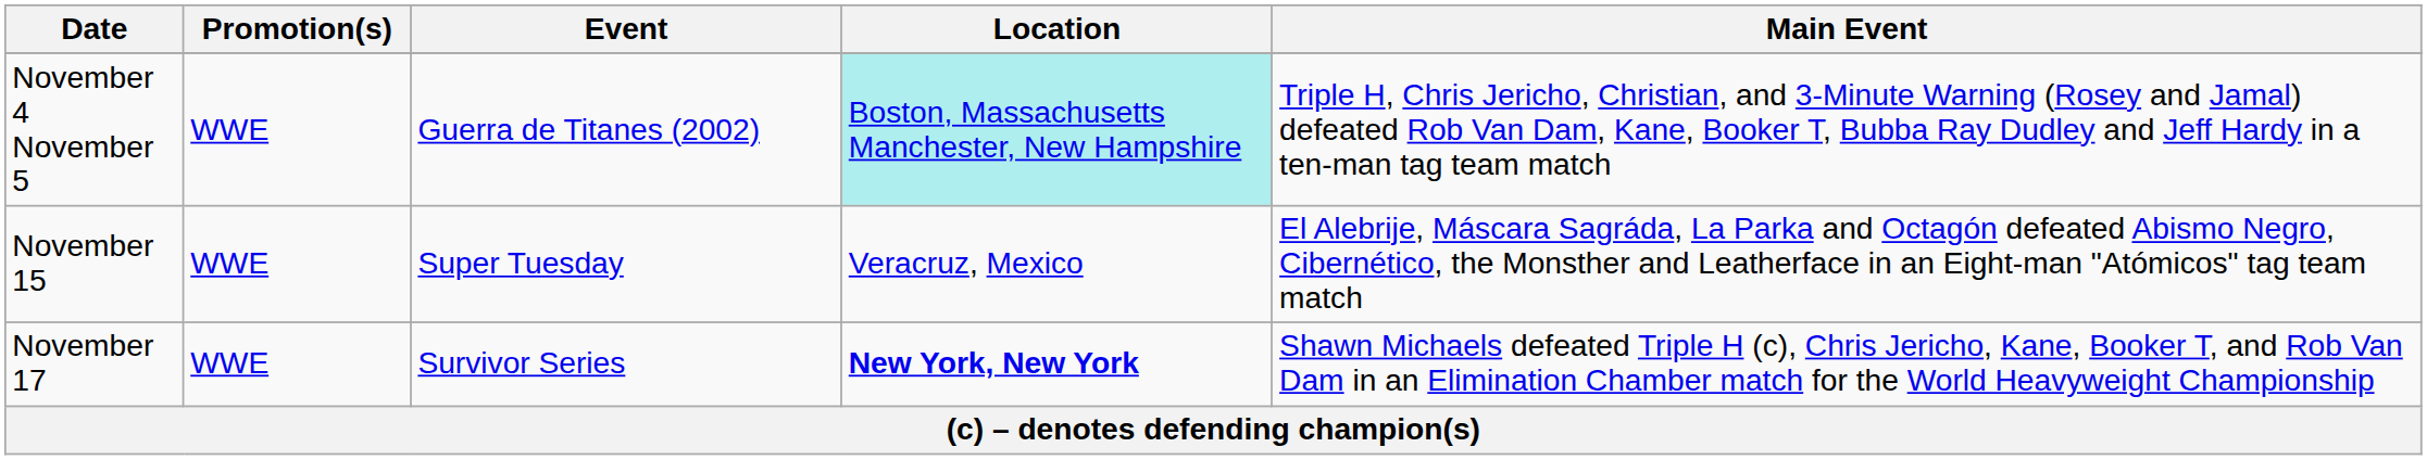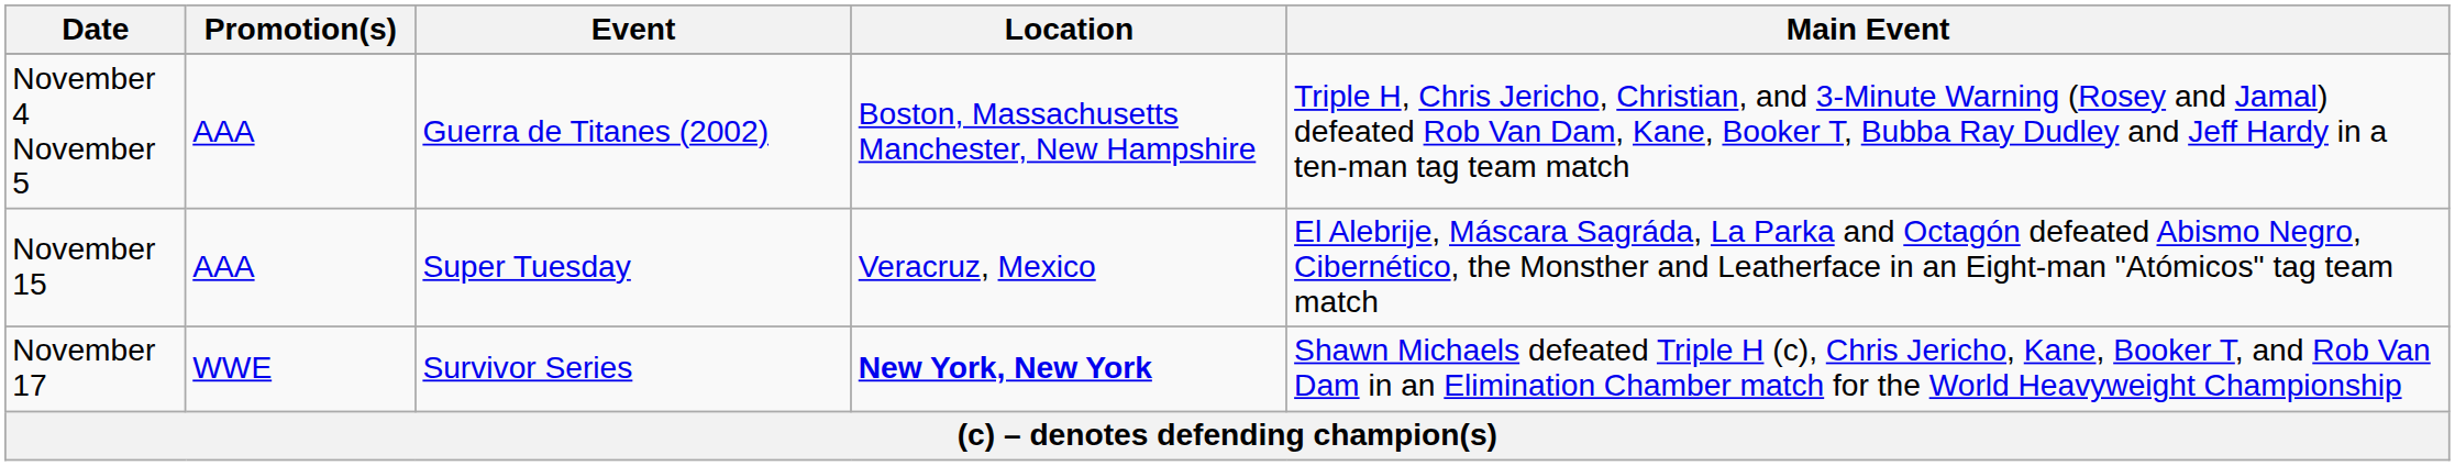November 4 November 5 | Promotion(s): WWE -> AAA
November 4 November 5 | Location: paleturquoise background -> no background
November 15 | Promotion(s): WWE -> AAA
